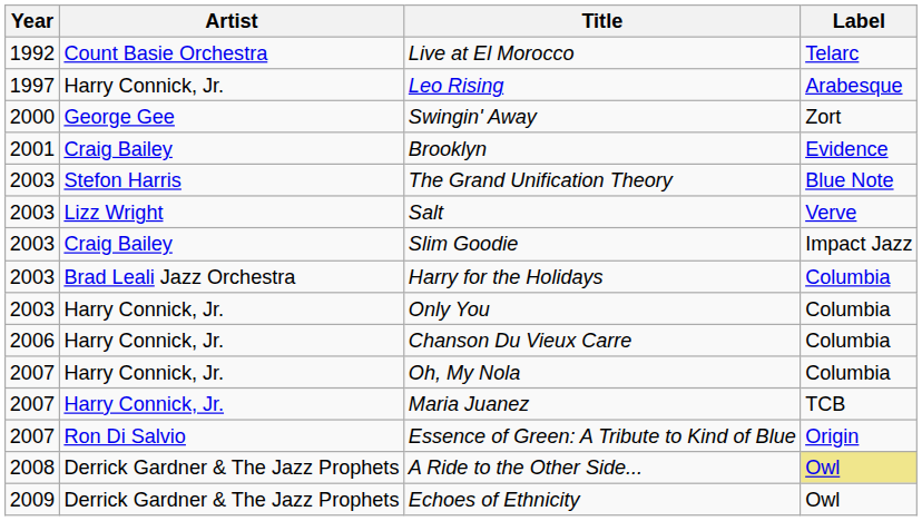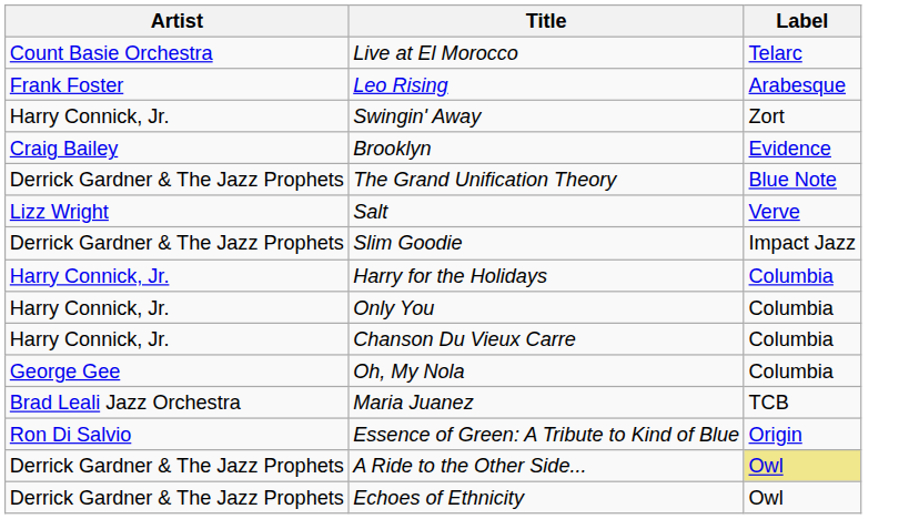- column: Year | 1992 | 1997 | 2000 | 2001 | 2003 | 2003 | 2003 | 2003 | 2003 | 2006 | 2007 | 2007 | 2007 | 2008 | 2009
Leo Rising | Artist: Harry Connick, Jr. -> Frank Foster
Swingin' Away | Artist: George Gee -> Harry Connick, Jr.
The Grand Unification Theory | Artist: Stefon Harris -> Derrick Gardner & The Jazz Prophets
Slim Goodie | Artist: Craig Bailey -> Derrick Gardner & The Jazz Prophets
Harry for the Holidays | Artist: Brad Leali Jazz Orchestra -> Harry Connick, Jr.
Oh, My Nola | Artist: Harry Connick, Jr. -> George Gee
Maria Juanez | Artist: Harry Connick, Jr. -> Brad Leali Jazz Orchestra
